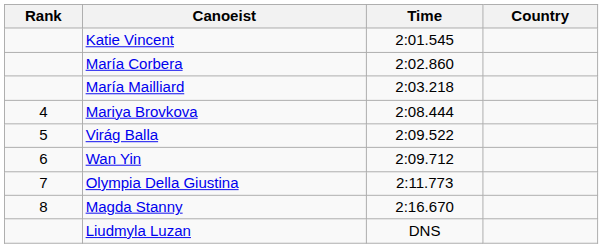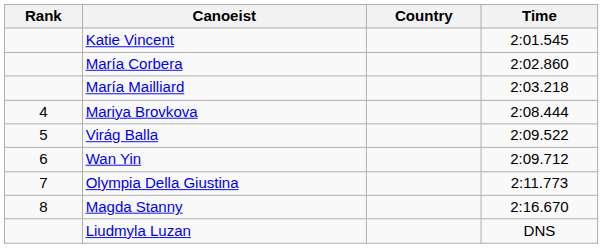columns swapped: Country <-> Time
